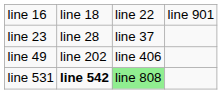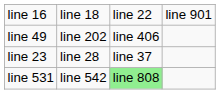rows swapped: line 23 <-> line 49
line 531 | column 2: bold -> normal
